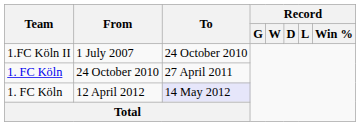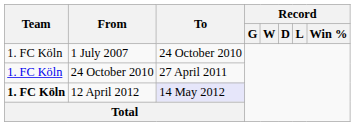1 July 2007 | Team: 1.FC Köln II -> 1. FC Köln
12 April 2012 | Team: normal -> bold
